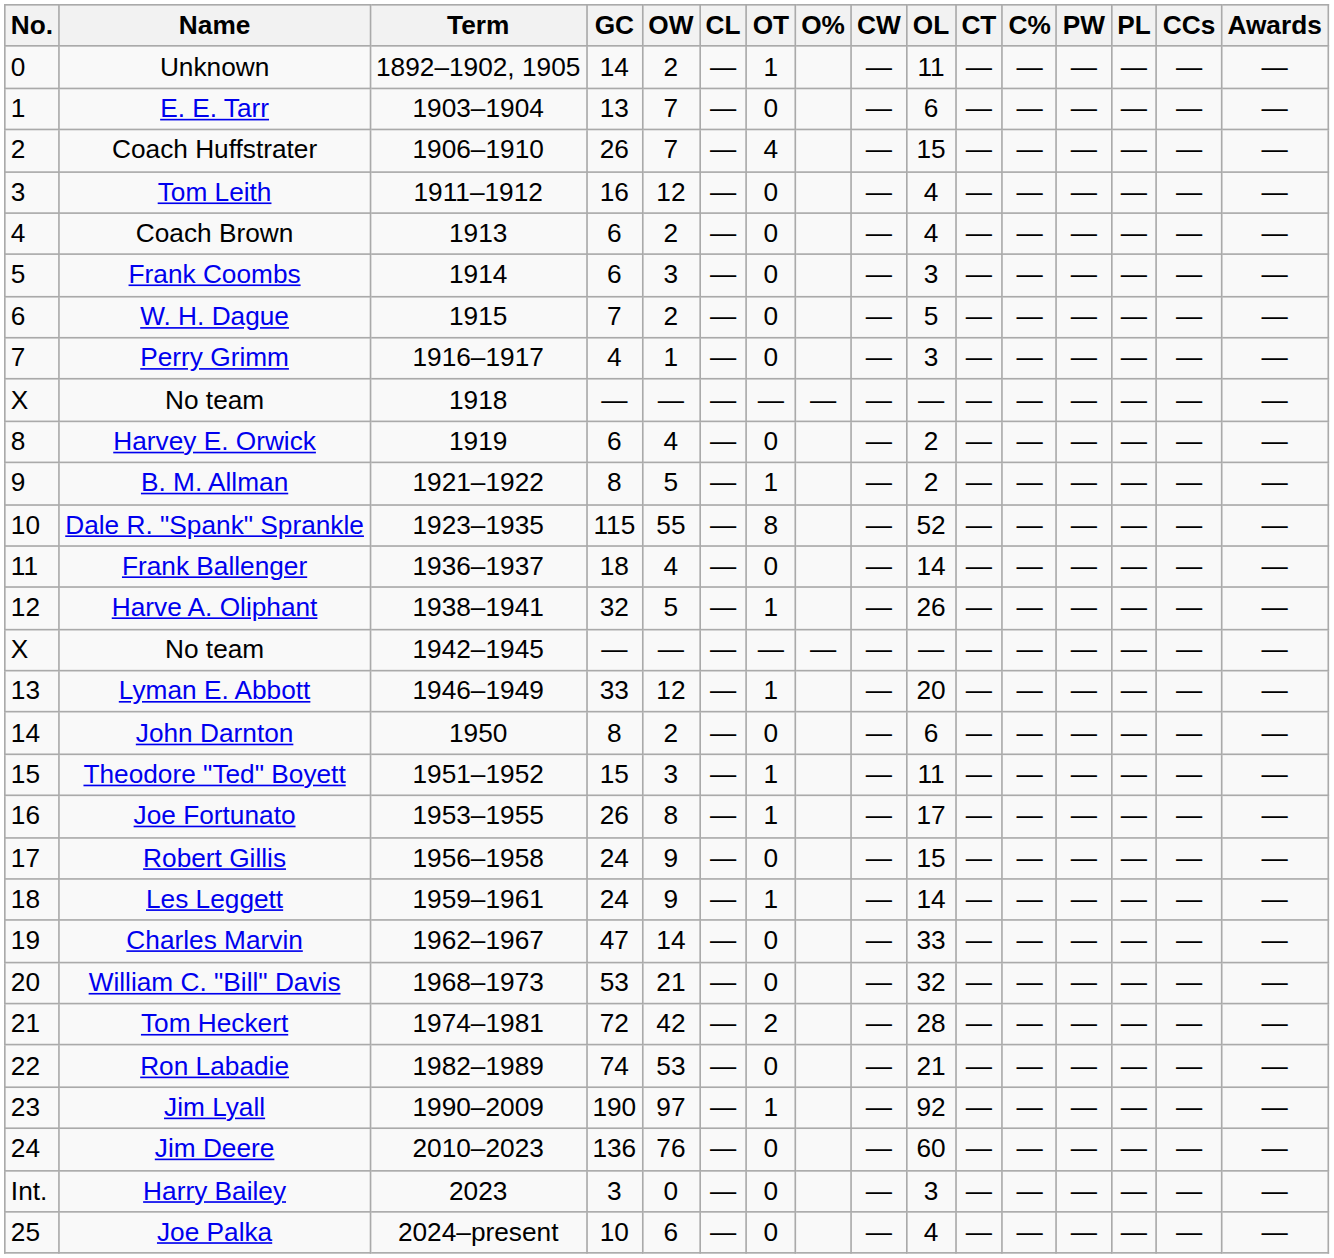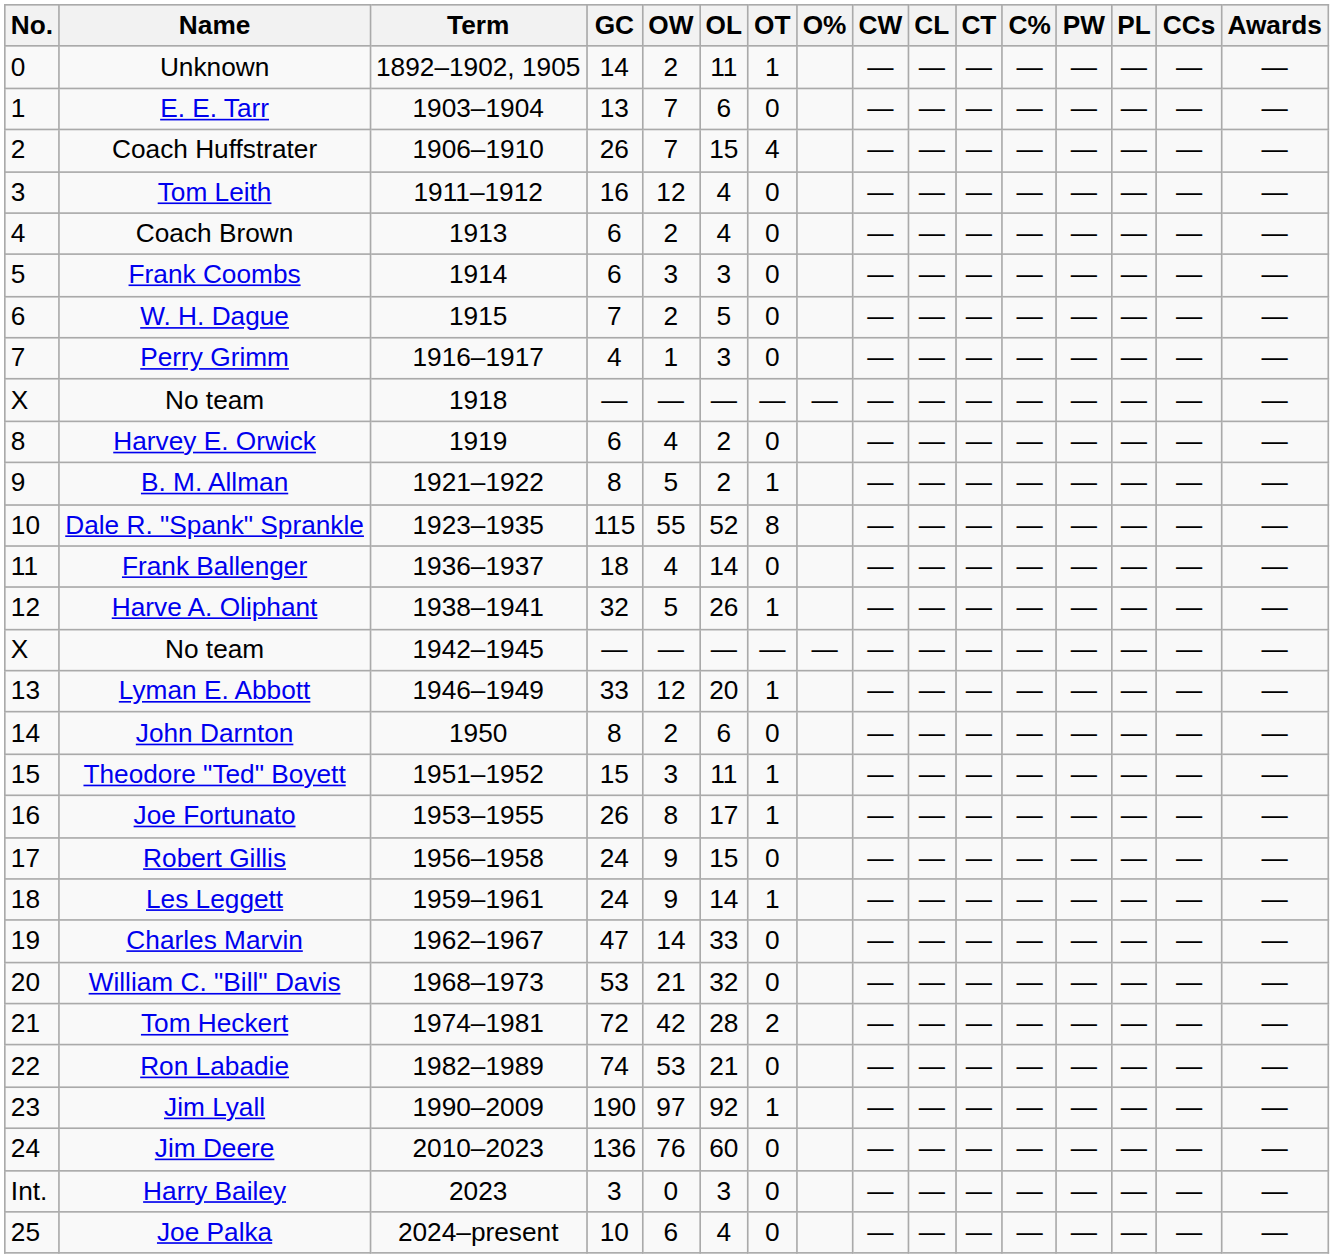columns swapped: OL <-> CL
